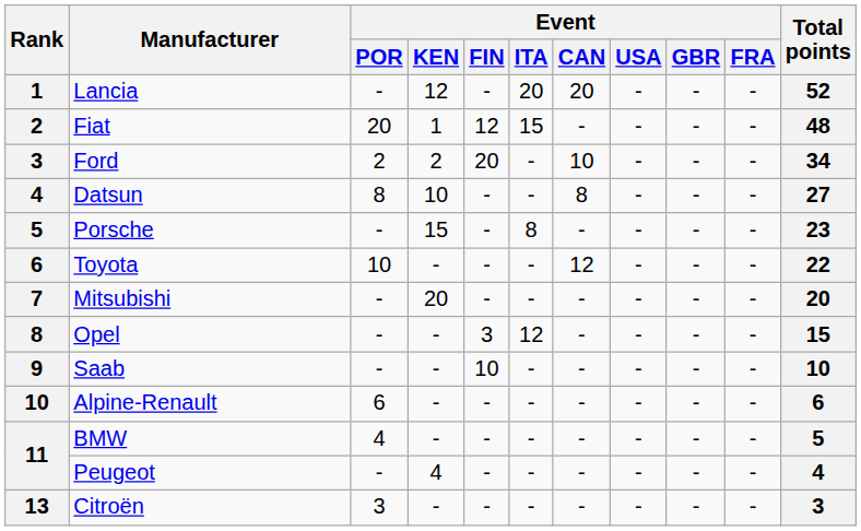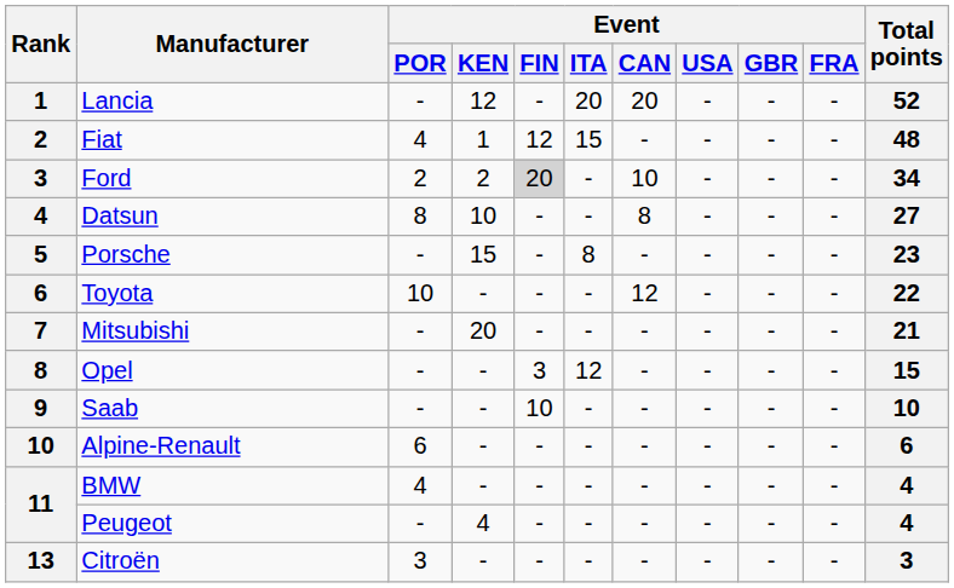Fiat | Event / POR: 20 -> 4
Ford | Event / FIN: no background -> lightgrey background
Mitsubishi | Total points: 20 -> 21
BMW | Total points: 5 -> 4
